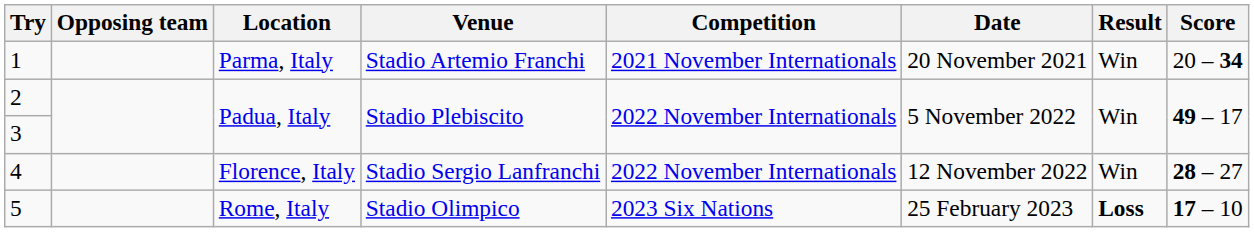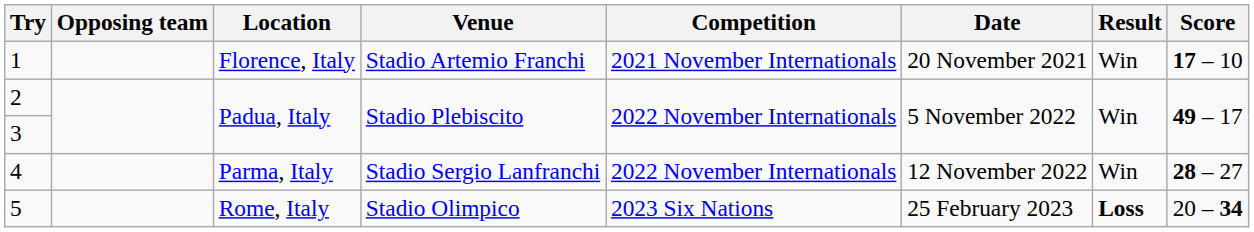1 | Location: Parma, Italy -> Florence, Italy
1 | Score: 20 – 34 -> 17 – 10
4 | Location: Florence, Italy -> Parma, Italy
5 | Score: 17 – 10 -> 20 – 34
